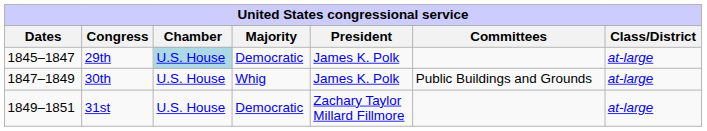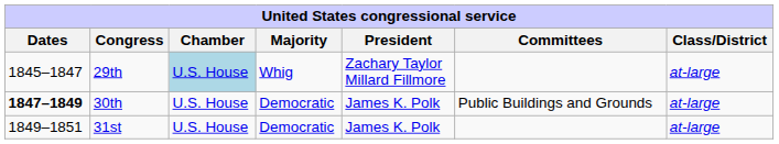29th | Majority: Democratic -> Whig
29th | President: James K. Polk -> Zachary Taylor Millard Fillmore
30th | Dates: normal -> bold
30th | Majority: Whig -> Democratic
31st | President: Zachary Taylor Millard Fillmore -> James K. Polk
